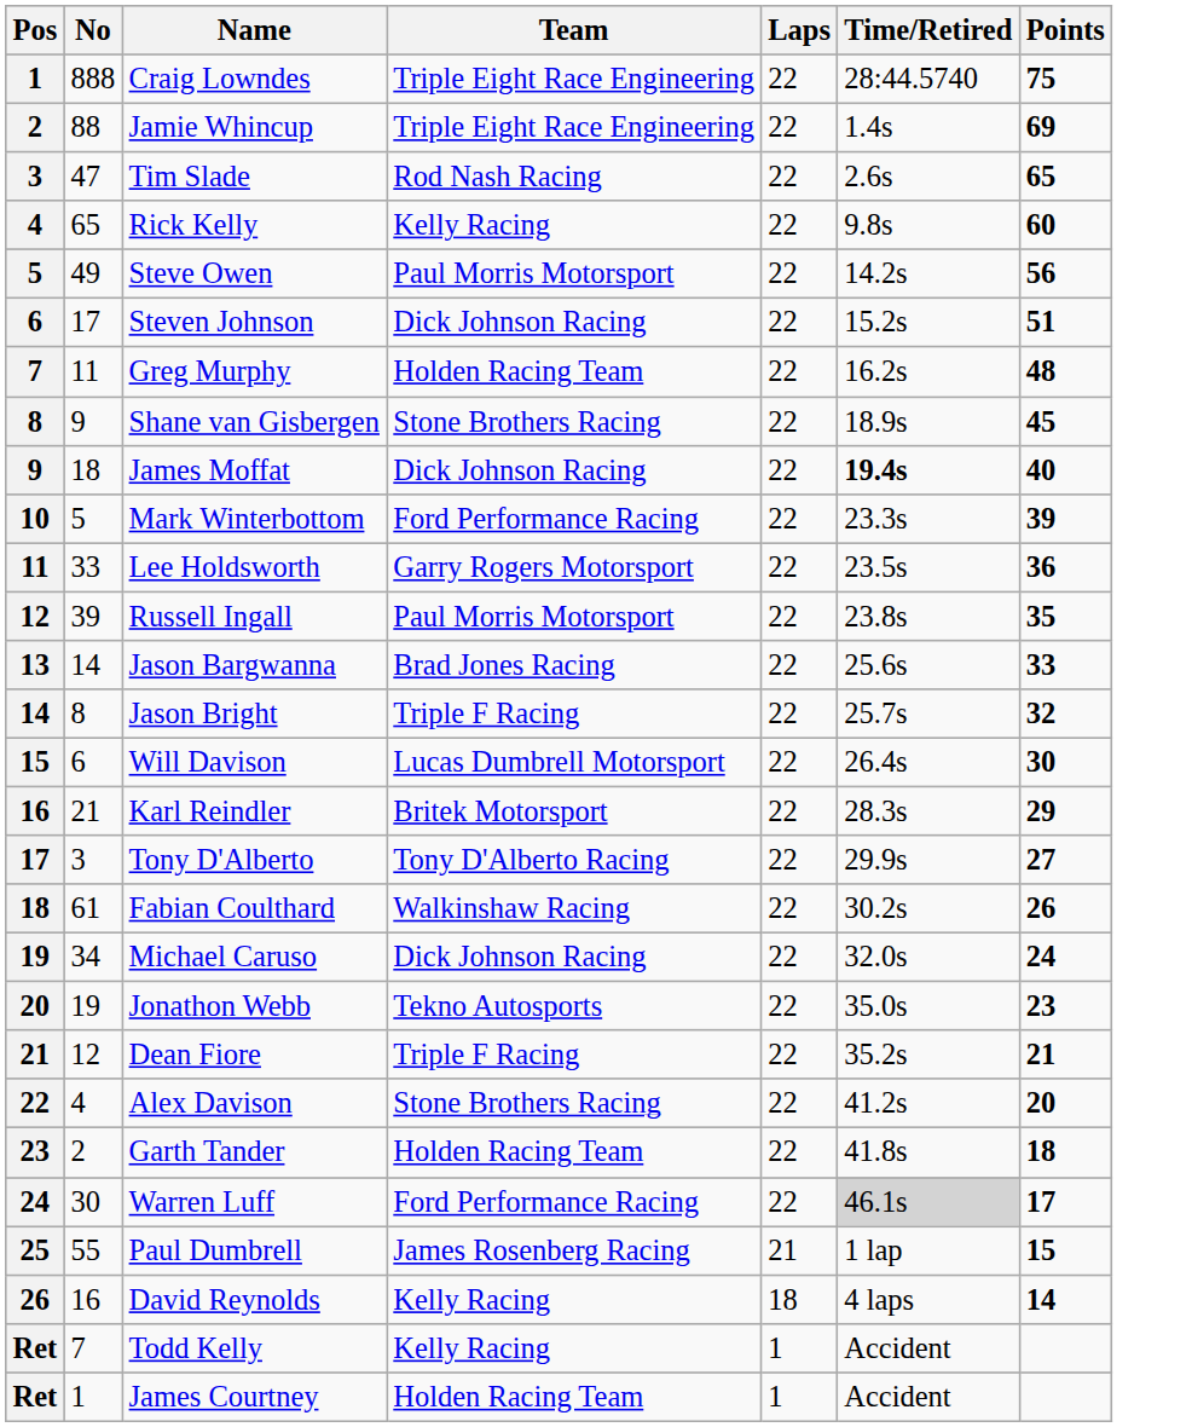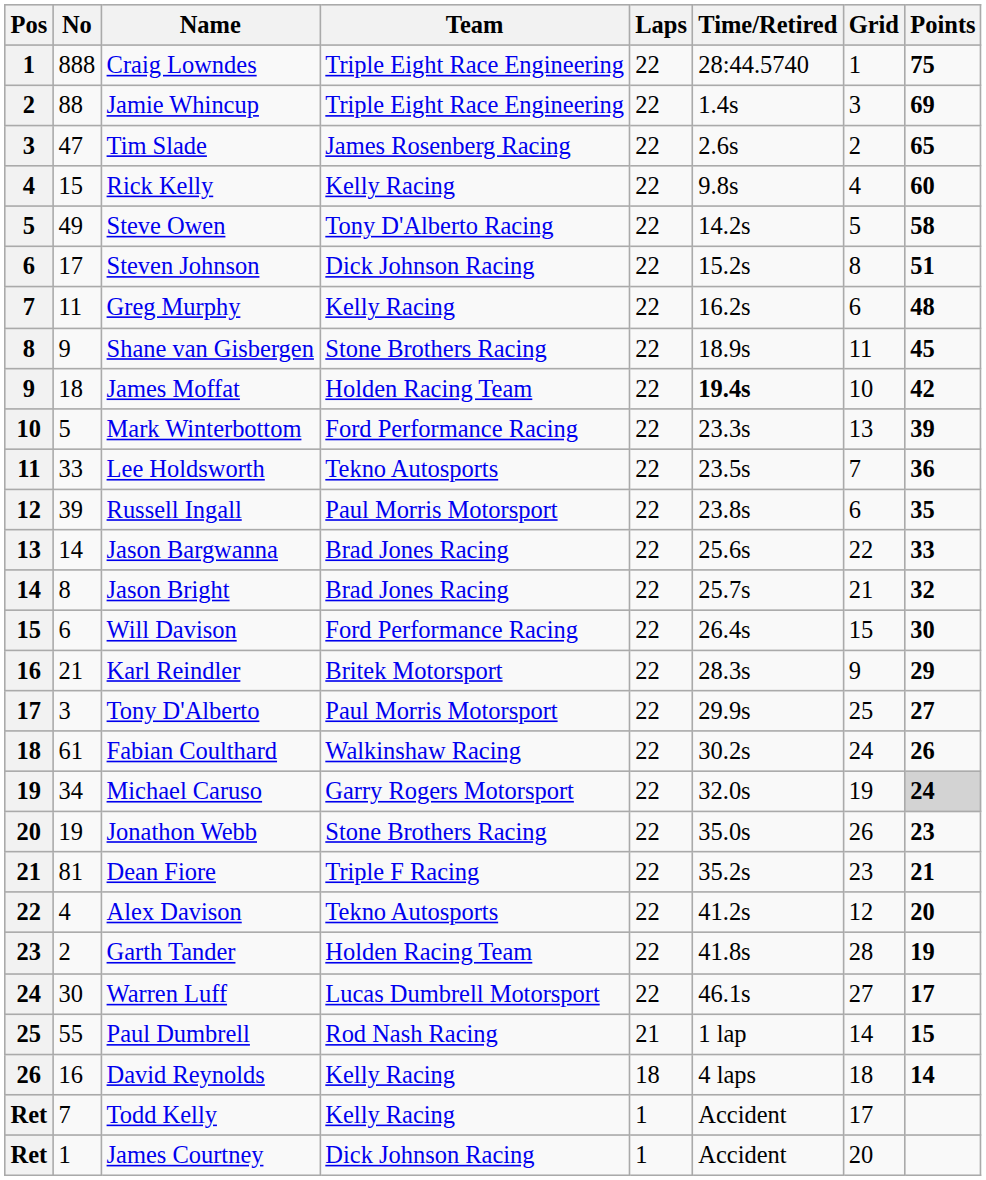+ column: Grid | 1 | 3 | 2 | 4 | 5 | 8 | 6 | 11 | 10 | 13 | 7 | 6 | 22 | 21 | 15 | 9 | 25 | 24 | 19 | 26 | 23 | 12 | 28 | 27 | 14 | 18 | 17 | 20
Tim Slade | Team: Rod Nash Racing -> James Rosenberg Racing
Rick Kelly | No: 65 -> 15
Steve Owen | Team: Paul Morris Motorsport -> Tony D'Alberto Racing
Steve Owen | Points: 56 -> 58
Greg Murphy | Team: Holden Racing Team -> Kelly Racing
James Moffat | Team: Dick Johnson Racing -> Holden Racing Team
James Moffat | Points: 40 -> 42
Lee Holdsworth | Team: Garry Rogers Motorsport -> Tekno Autosports
Jason Bright | Team: Triple F Racing -> Brad Jones Racing
Will Davison | Team: Lucas Dumbrell Motorsport -> Ford Performance Racing
Tony D'Alberto | Team: Tony D'Alberto Racing -> Paul Morris Motorsport
Michael Caruso | Team: Dick Johnson Racing -> Garry Rogers Motorsport
Michael Caruso | Points: no background -> lightgrey background
Jonathon Webb | Team: Tekno Autosports -> Stone Brothers Racing
Dean Fiore | No: 12 -> 81
Alex Davison | Team: Stone Brothers Racing -> Tekno Autosports
Garth Tander | Points: 18 -> 19
Warren Luff | Team: Ford Performance Racing -> Lucas Dumbrell Motorsport
Warren Luff | Time/Retired: lightgrey background -> no background
Paul Dumbrell | Team: James Rosenberg Racing -> Rod Nash Racing
James Courtney | Team: Holden Racing Team -> Dick Johnson Racing
